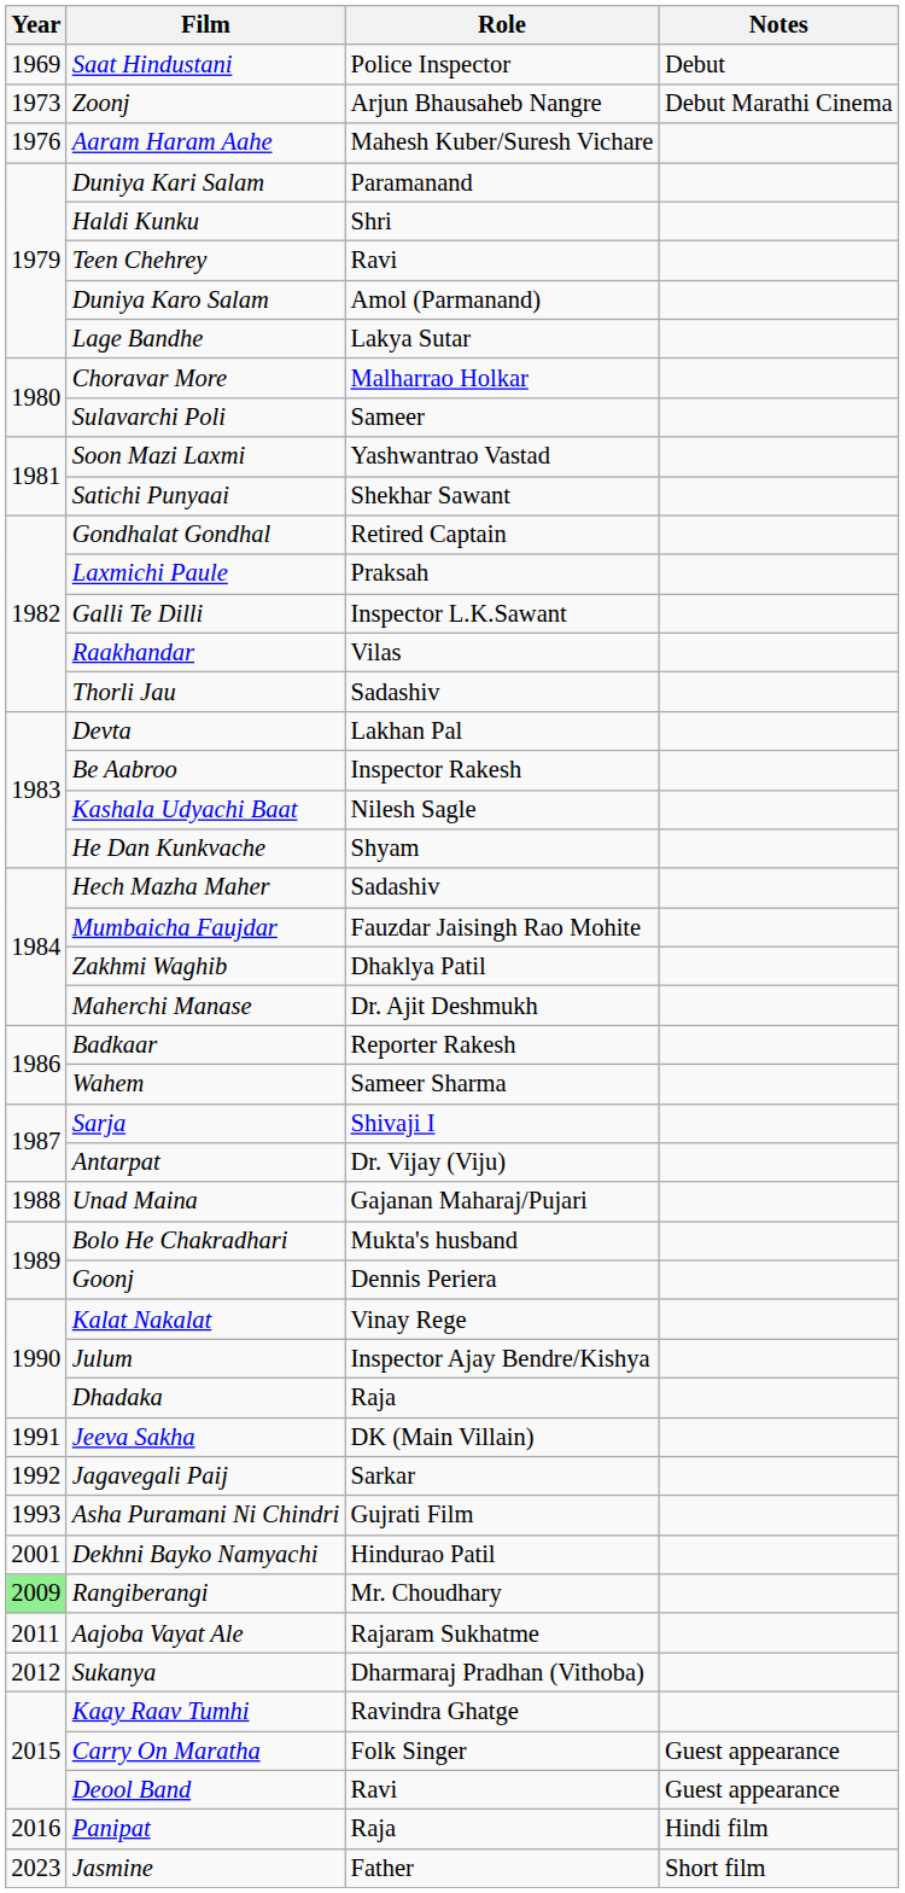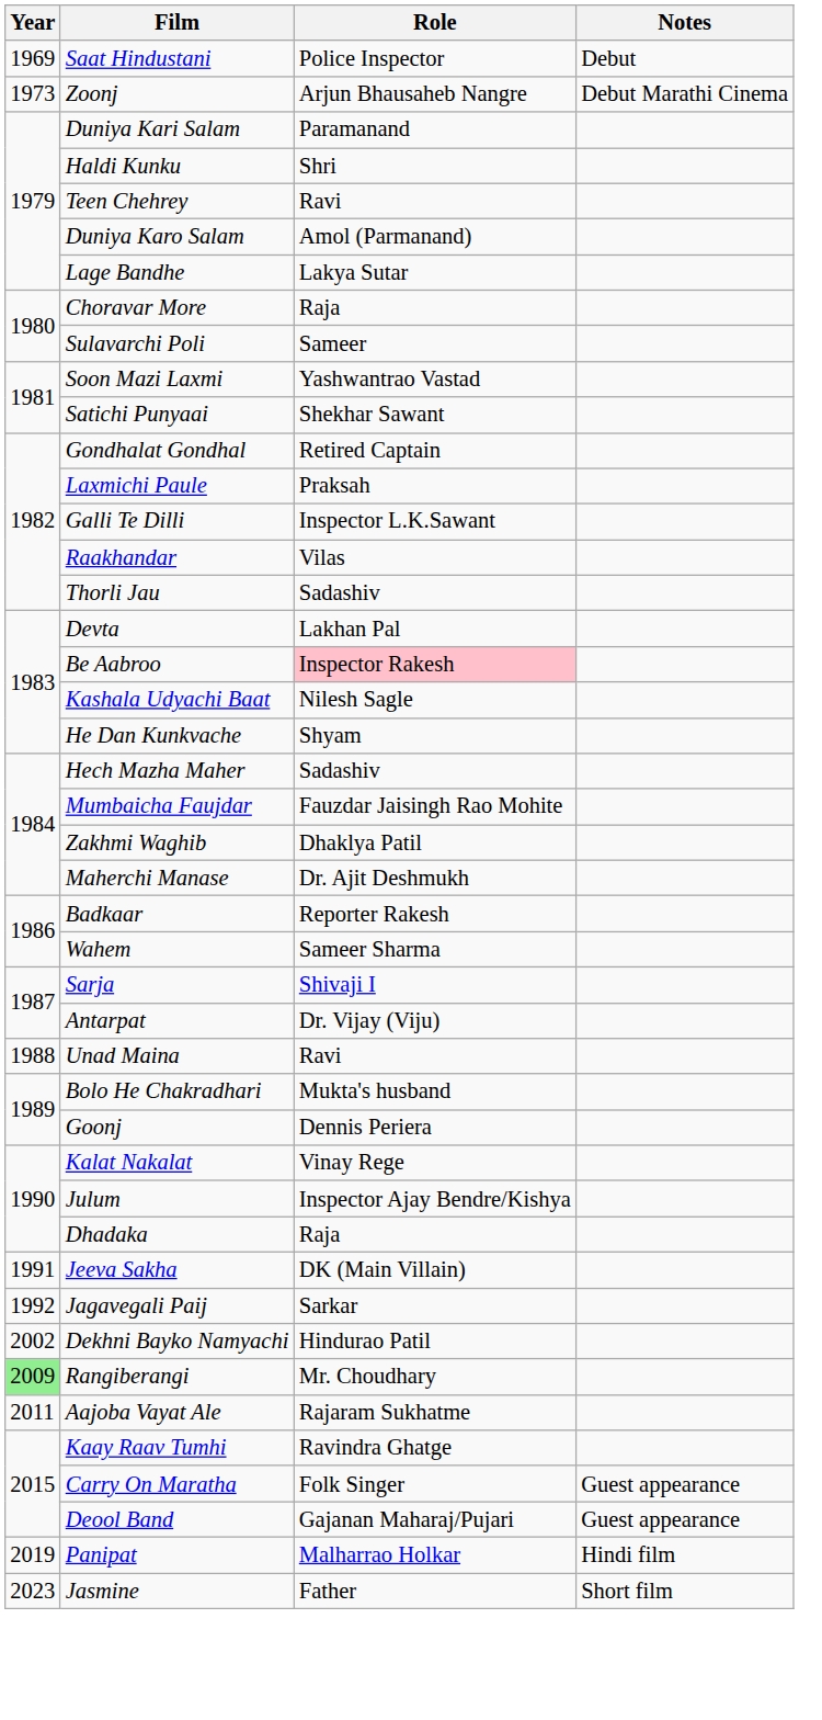- row: 1976 | Aaram Haram Aahe | Mahesh Kuber/Suresh Vichare
Choravar More | Role: Malharrao Holkar -> Raja
Be Aabroo | Role: no background -> pink background
Unad Maina | Role: Gajanan Maharaj/Pujari -> Ravi
- row: 1993 | Asha Puramani Ni Chindri | Gujrati Film
Dekhni Bayko Namyachi | Year: 2001 -> 2002
- row: 2012 | Sukanya | Dharmaraj Pradhan (Vithoba)
Deool Band | Role: Ravi -> Gajanan Maharaj/Pujari
Panipat | Year: 2016 -> 2019
Panipat | Role: Raja -> Malharrao Holkar
